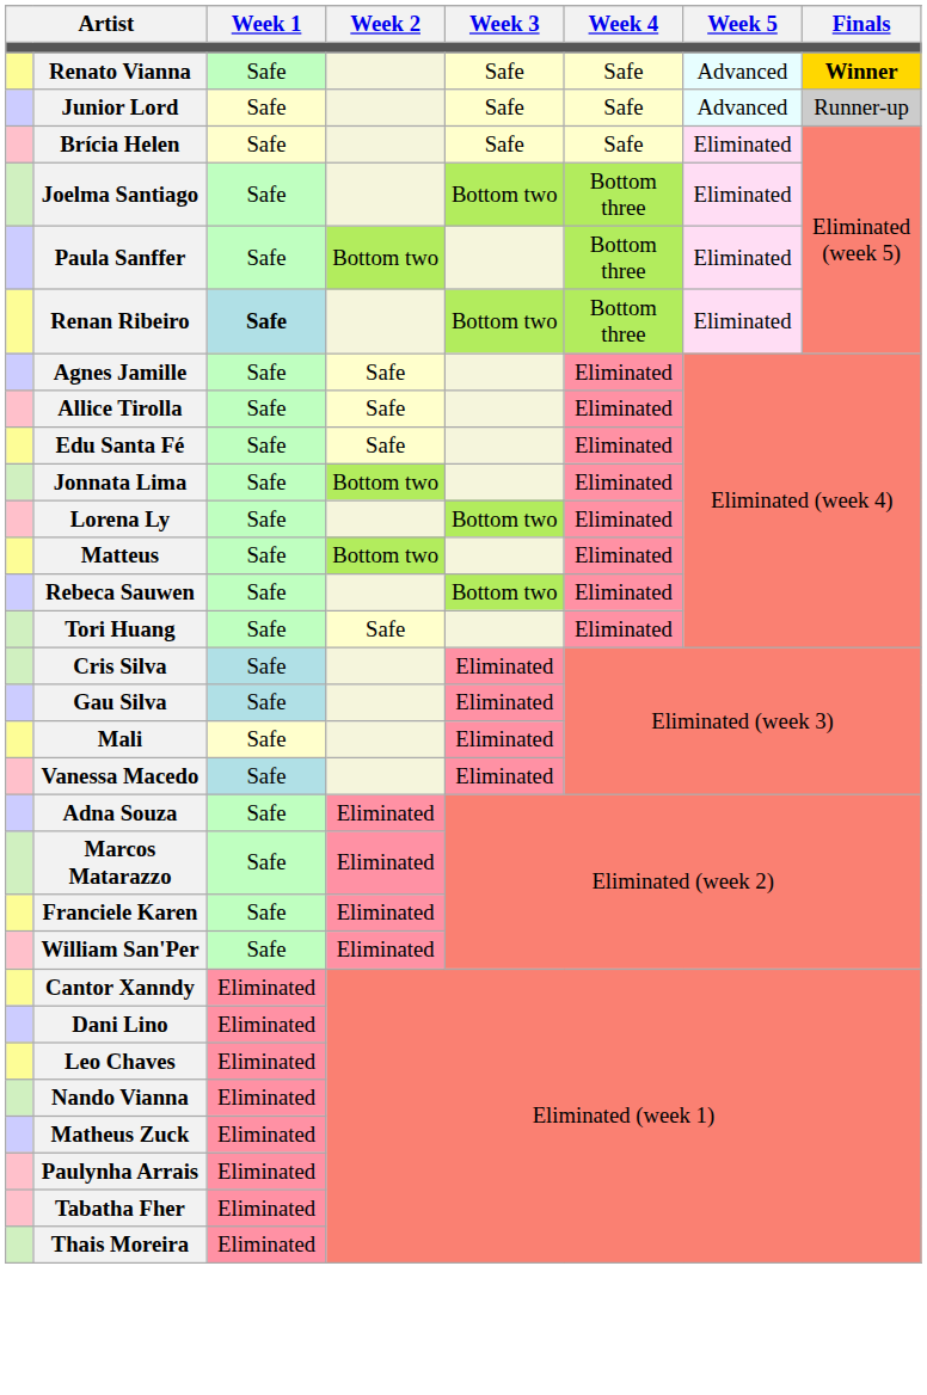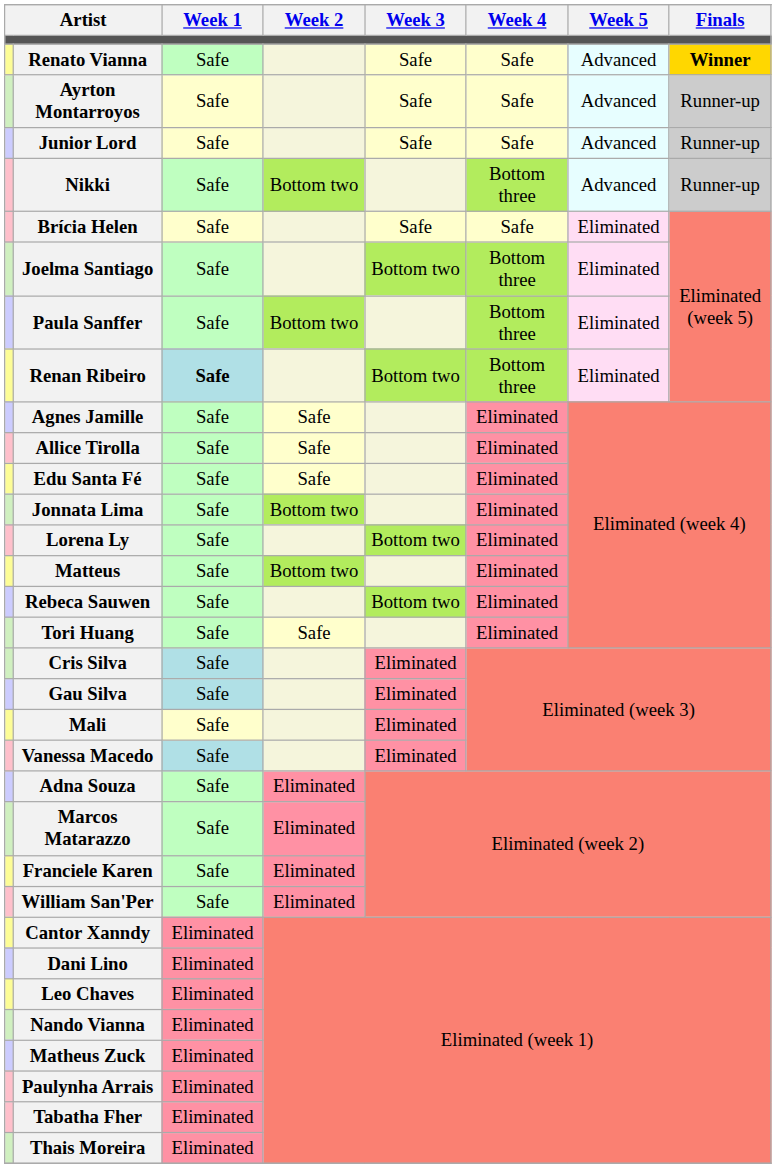+ row: Ayrton Montarroyos | Safe | Safe | Safe | Advanced | Runner-up
+ row: Nikki | Safe | Bottom two | Bottom three | Advanced | Runner-up
